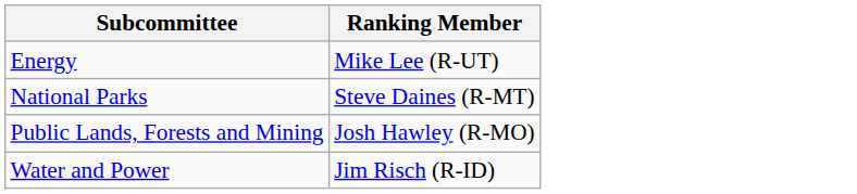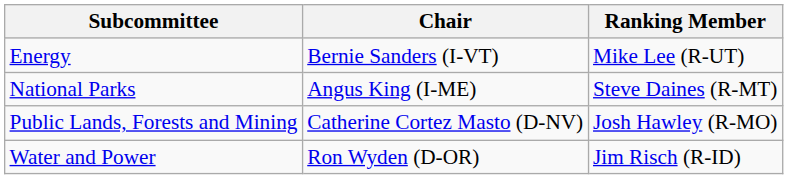+ column: Chair | Bernie Sanders (I-VT) | Angus King (I-ME) | Catherine Cortez Masto (D-NV) | Ron Wyden (D-OR)
